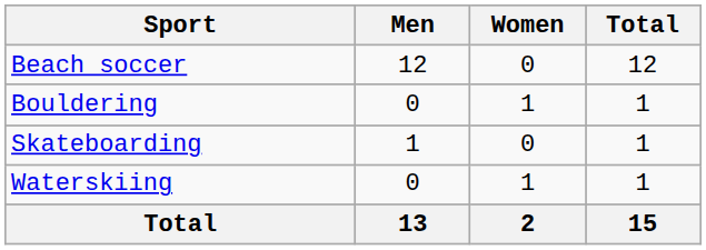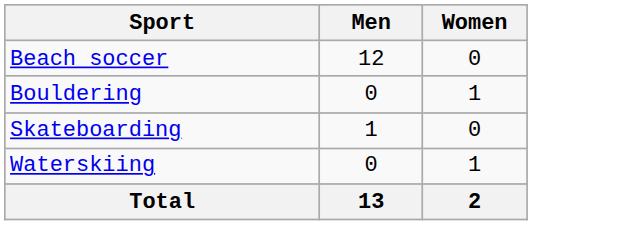- column: Total | 12 | 1 | 1 | 1 | 15
